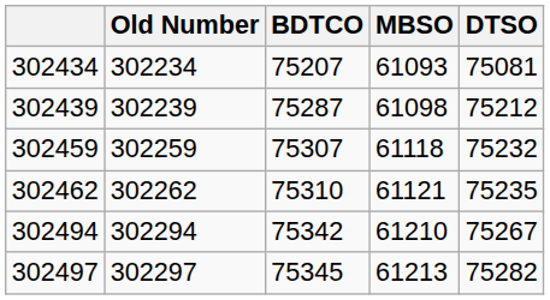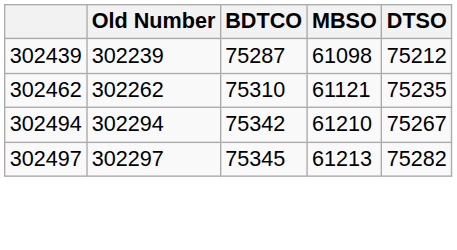- row: 302434 | 302234 | 75207 | 61093 | 75081
- row: 302459 | 302259 | 75307 | 61118 | 75232
